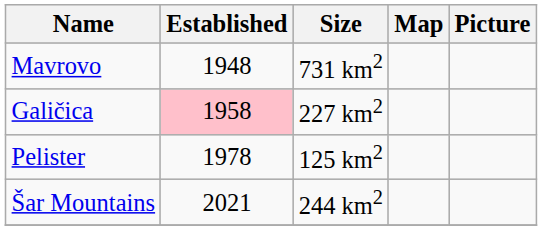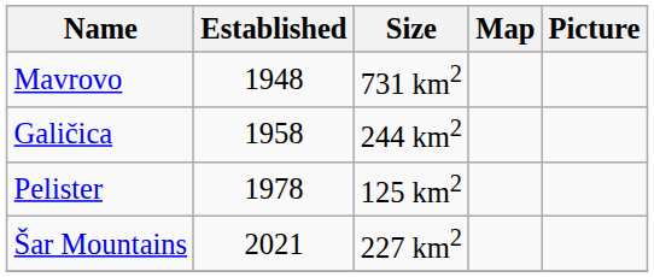Galičica | Established: pink background -> no background
Galičica | Size: 227 km2 -> 244 km2
Šar Mountains | Size: 244 km2 -> 227 km2
